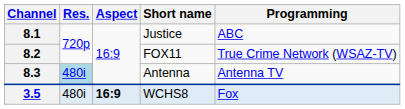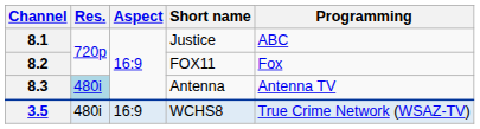8.2 | Programming: True Crime Network (WSAZ-TV) -> Fox
3.5 | Aspect: bold -> normal
3.5 | Programming: Fox -> True Crime Network (WSAZ-TV)
